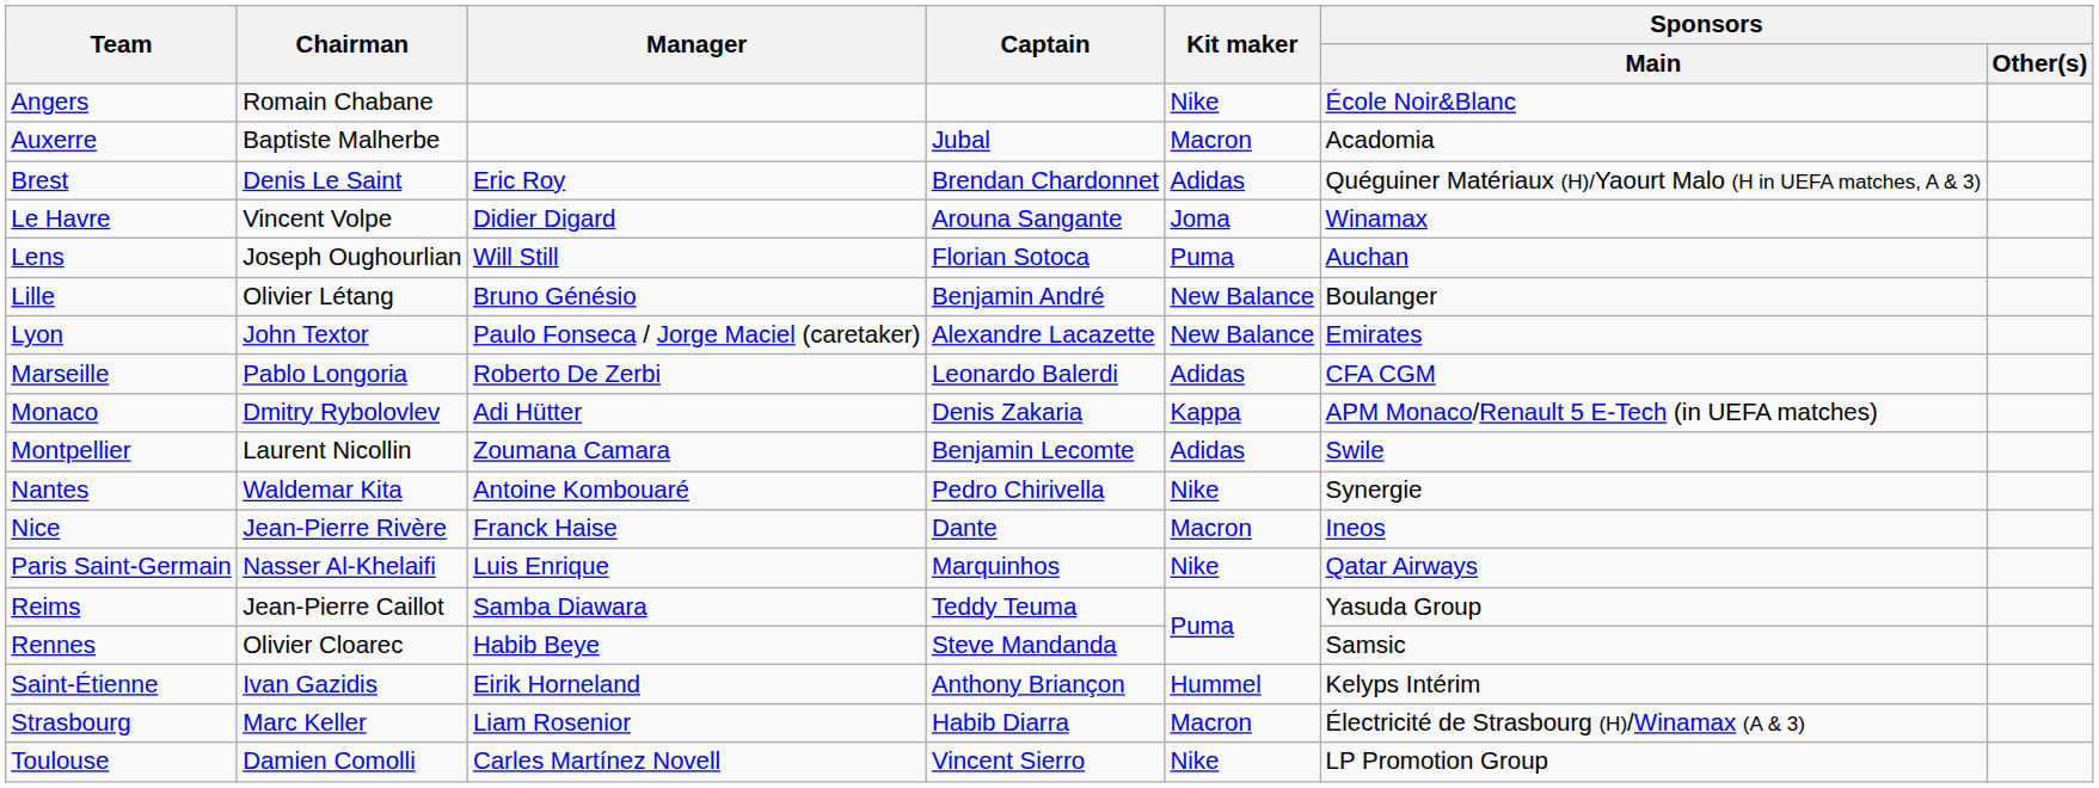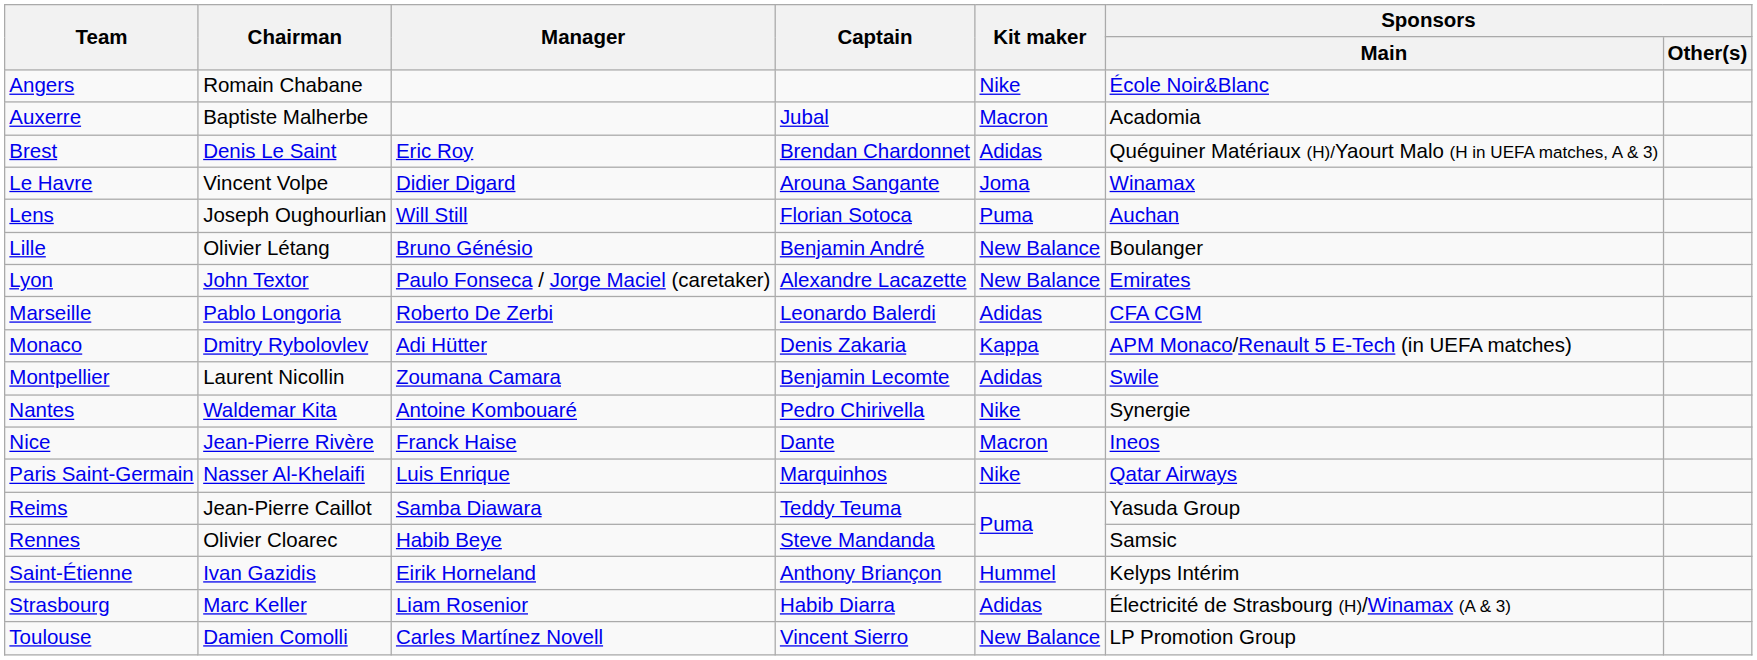Strasbourg | Kit maker: Macron -> Adidas
Toulouse | Kit maker: Nike -> New Balance
